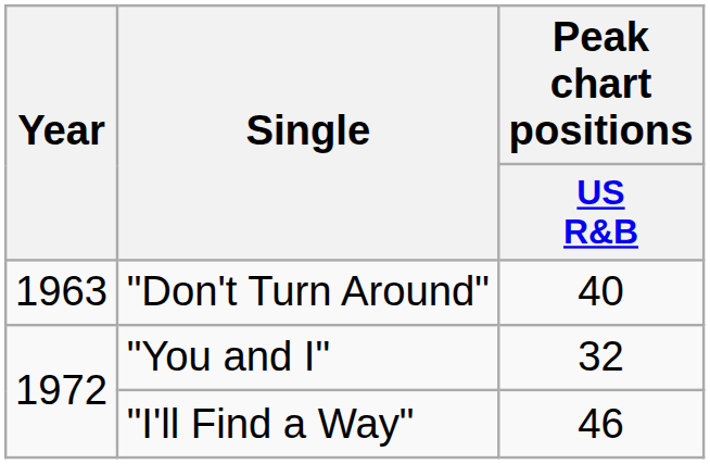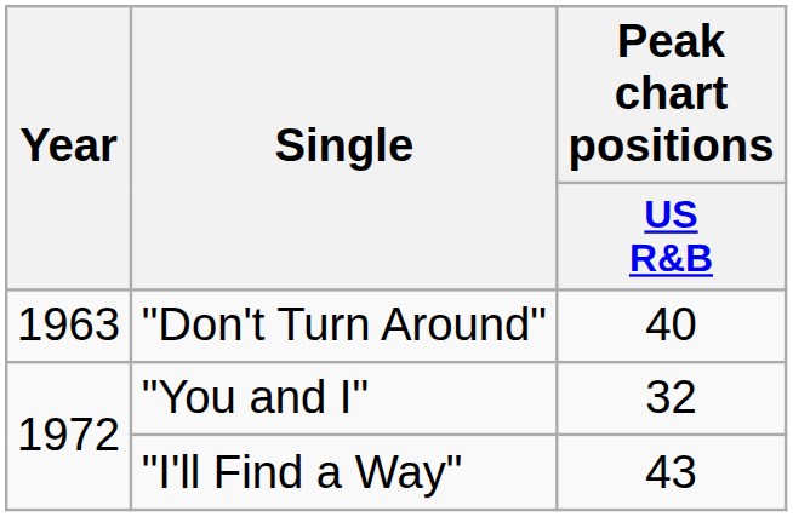"I'll Find a Way" | Peak chart positions / US R&B: 46 -> 43
